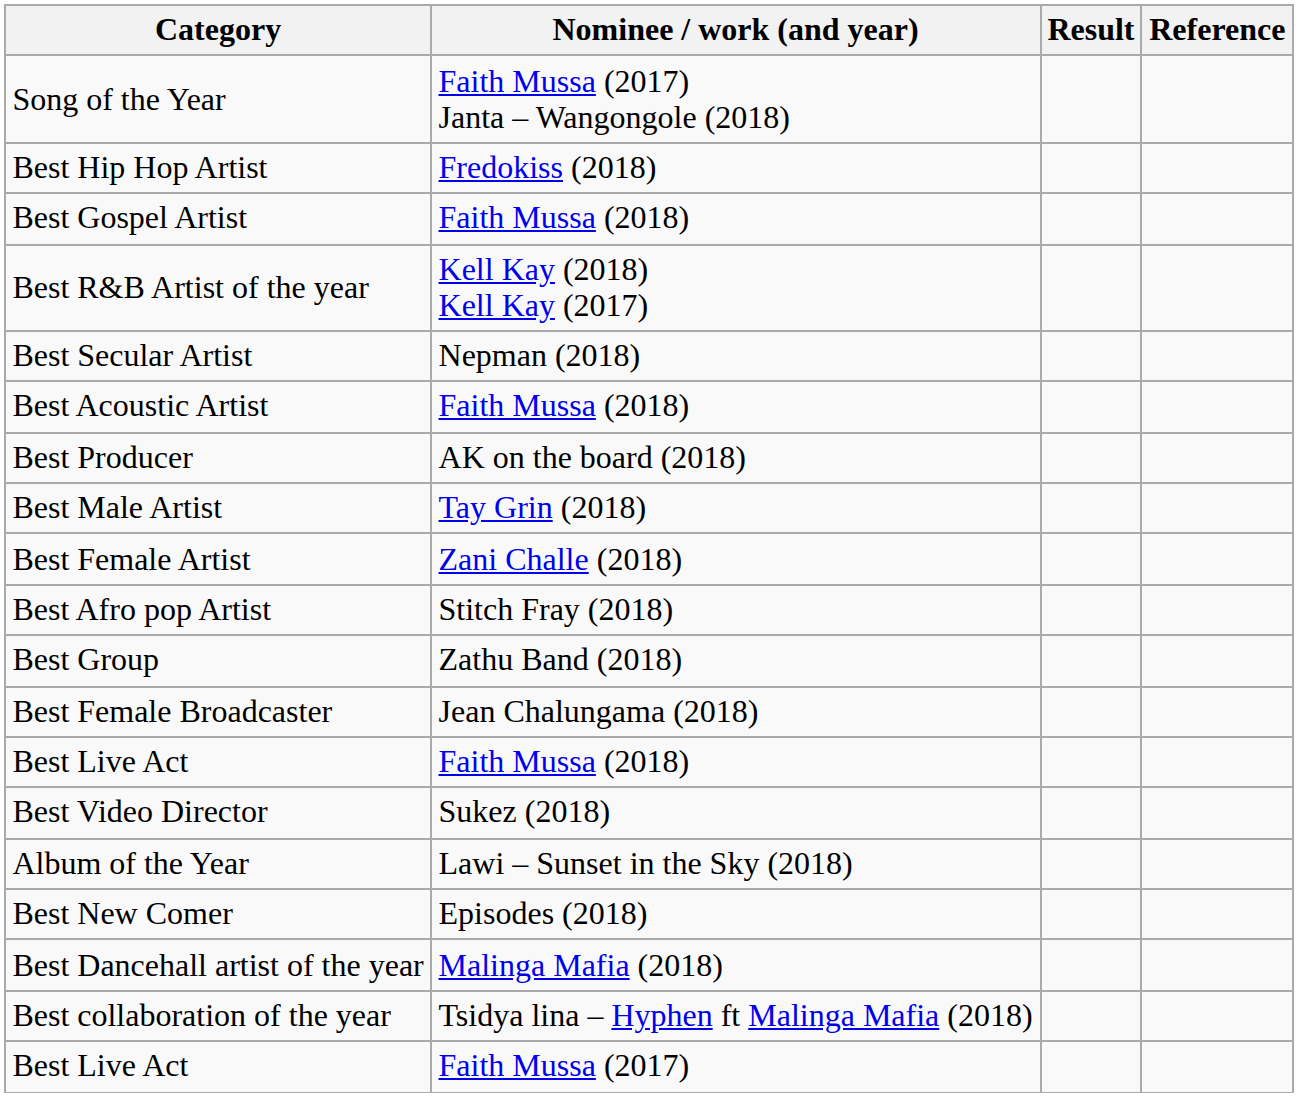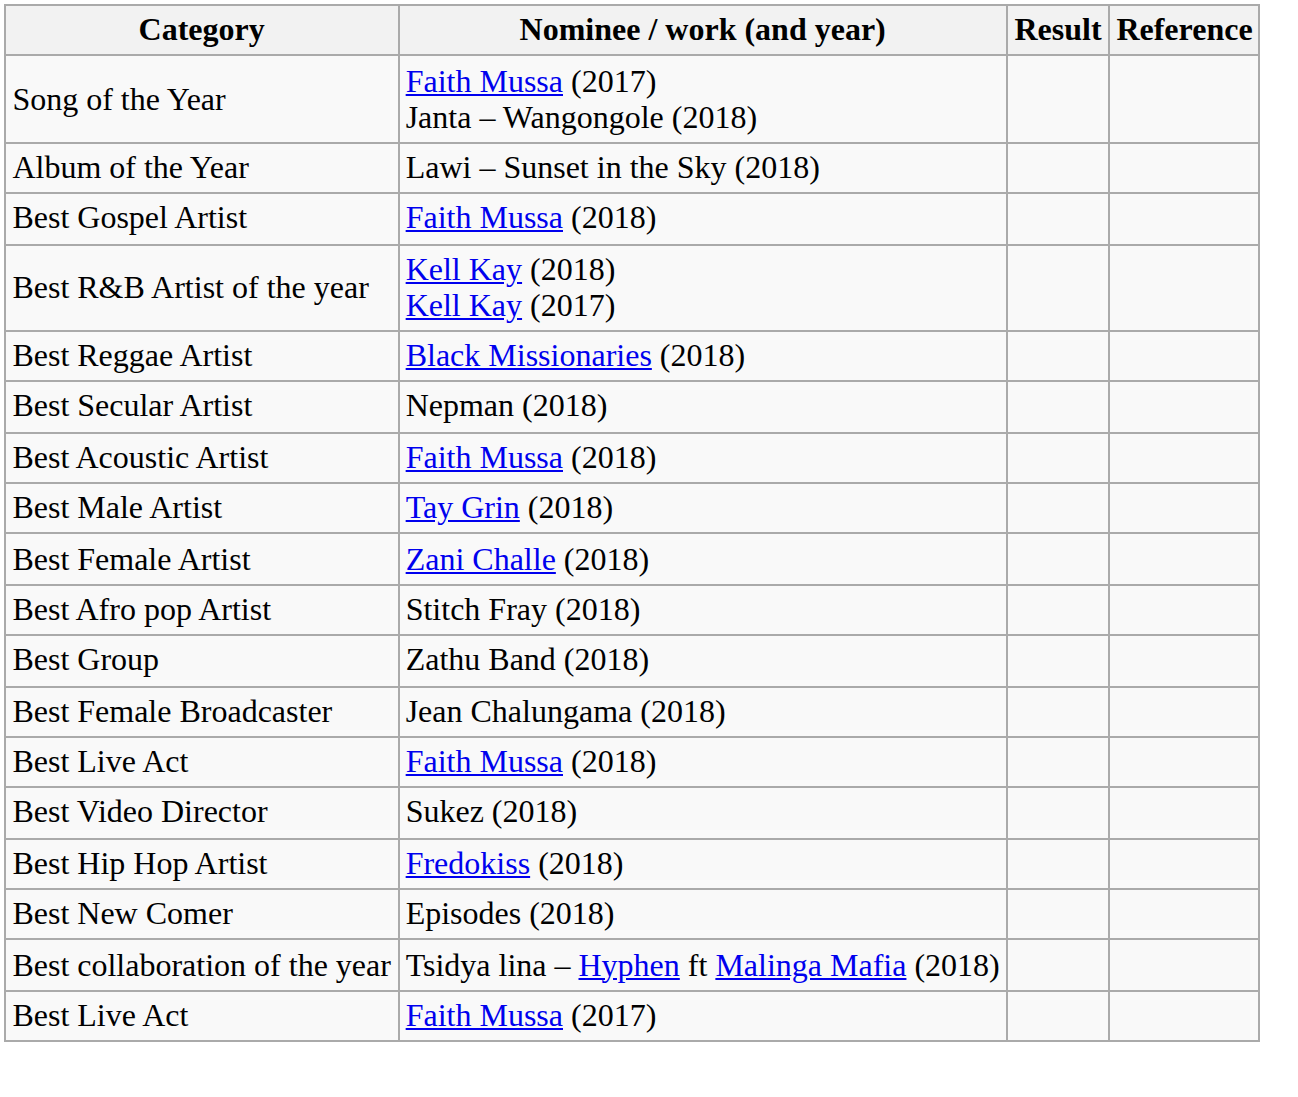rows swapped: Best Hip Hop Artist <-> Album of the Year
+ row: Best Reggae Artist | Black Missionaries (2018)
- row: Best Producer | AK on the board (2018)
- row: Best Dancehall artist of the year | Malinga Mafia (2018)
